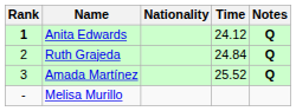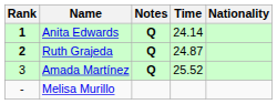columns swapped: Nationality <-> Notes
Anita Edwards | Time: 24.12 -> 24.14
Ruth Grajeda | Rank: normal -> bold
Ruth Grajeda | Time: 24.84 -> 24.87
